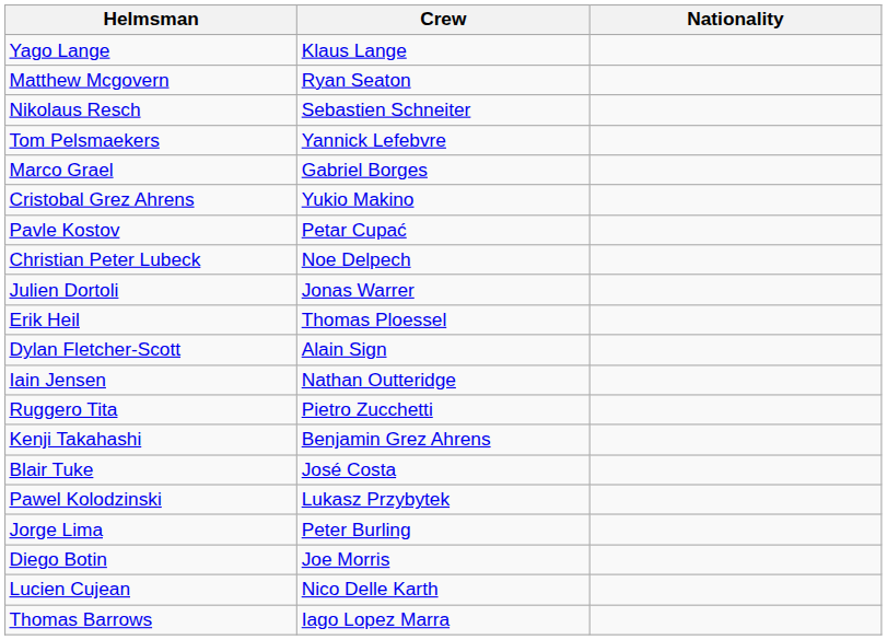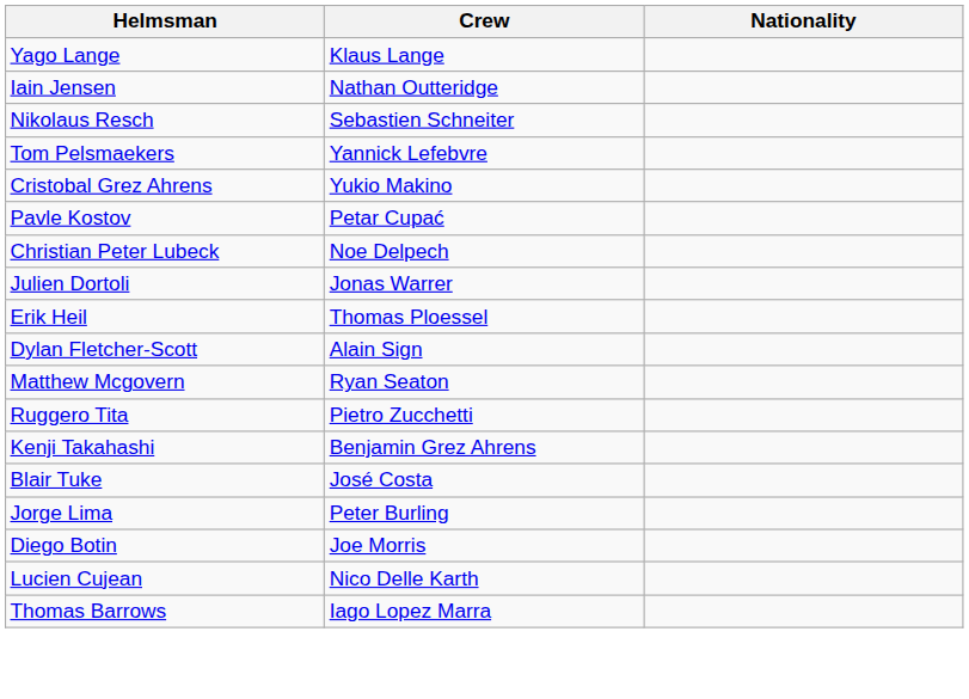rows swapped: Iain Jensen <-> Matthew Mcgovern
- row: Marco Grael | Gabriel Borges
- row: Pawel Kolodzinski | Lukasz Przybytek
